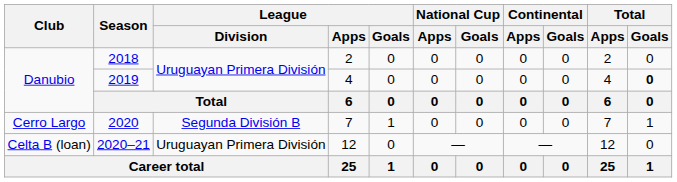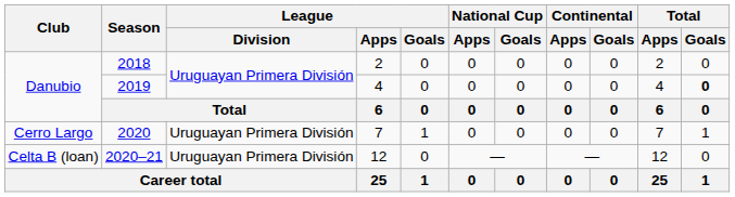2020 | League / Division: Segunda División B -> Uruguayan Primera División
